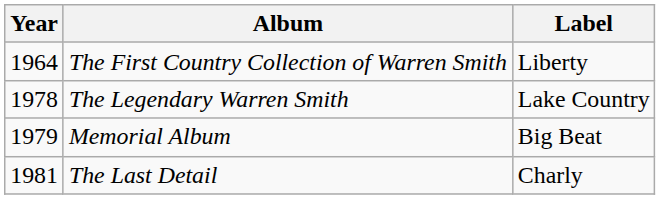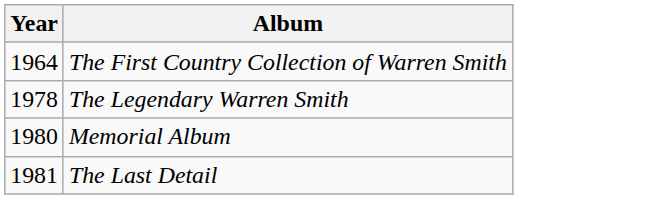- column: Label | Liberty | Lake Country | Big Beat | Charly
Memorial Album | Year: 1979 -> 1980
